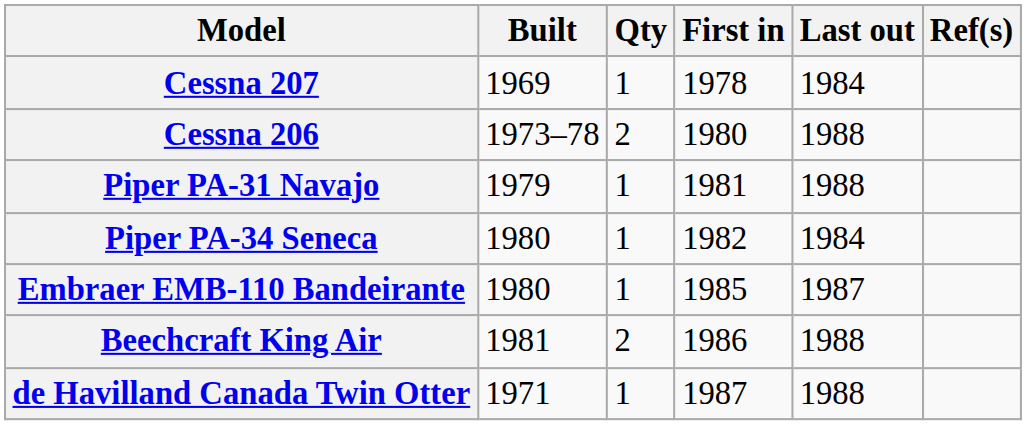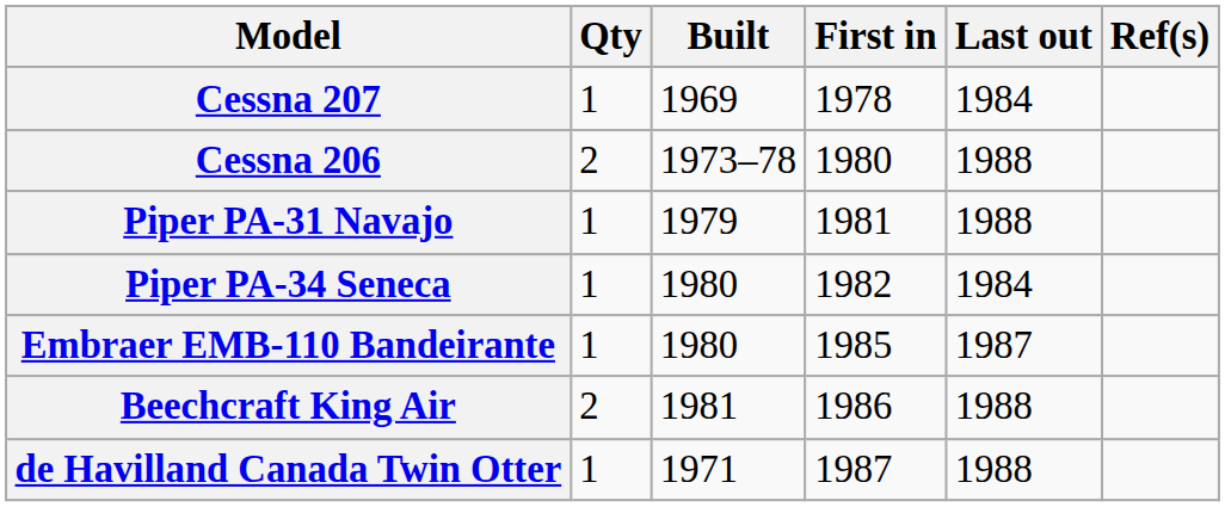columns swapped: Qty <-> Built
